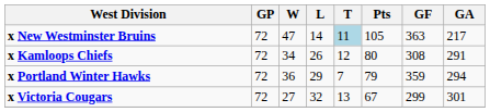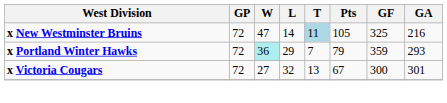x New Westminster Bruins | GF: 363 -> 325
x New Westminster Bruins | GA: 217 -> 216
- row: x Kamloops Chiefs | 72 | 34 | 26 | 12 | 80 | 308 | 291
x Portland Winter Hawks | W: no background -> paleturquoise background
x Portland Winter Hawks | GA: 294 -> 293
x Victoria Cougars | GF: 299 -> 300
